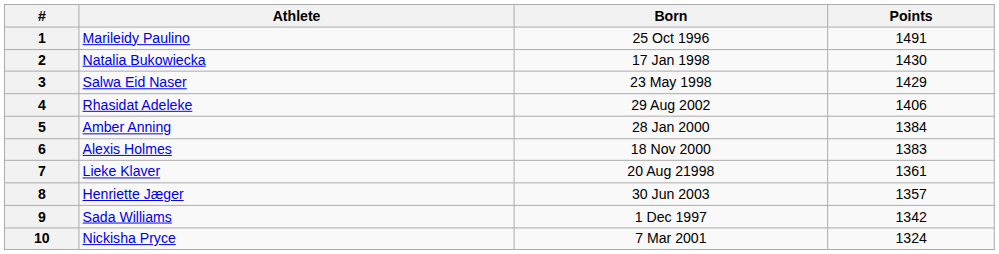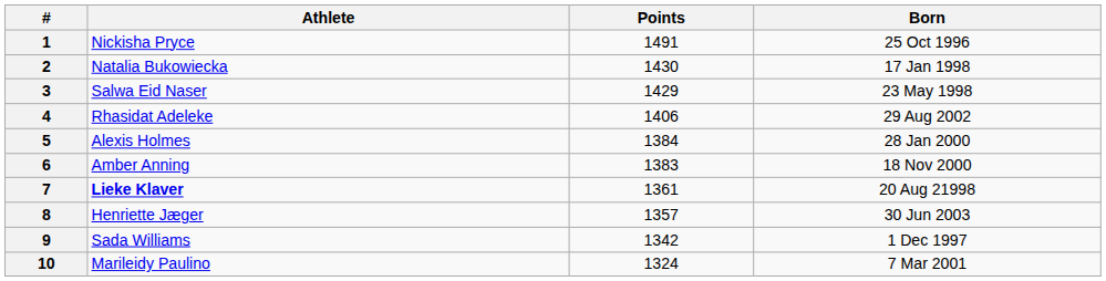columns swapped: Born <-> Points
1 | Athlete: Marileidy Paulino -> Nickisha Pryce
5 | Athlete: Amber Anning -> Alexis Holmes
6 | Athlete: Alexis Holmes -> Amber Anning
7 | Athlete: normal -> bold
10 | Athlete: Nickisha Pryce -> Marileidy Paulino
